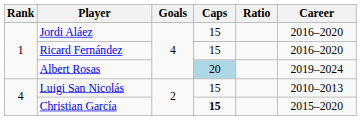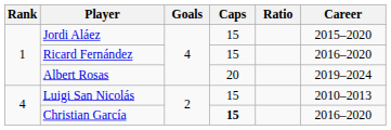Jordi Aláez | Career: 2016–2020 -> 2015–2020
Albert Rosas | Caps: lightblue background -> no background
Christian García | Career: 2015–2020 -> 2016–2020
